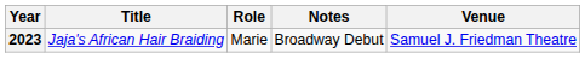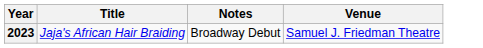- column: Role | Marie
